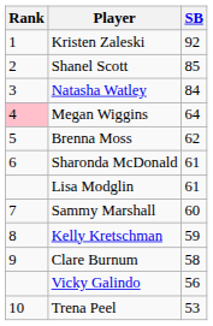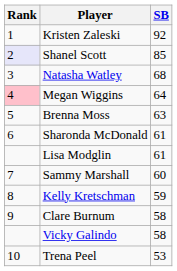Shanel Scott | Rank: no background -> lavender background
Natasha Watley | SB: 84 -> 68
Brenna Moss | SB: 62 -> 63
Vicky Galindo | SB: 56 -> 58
